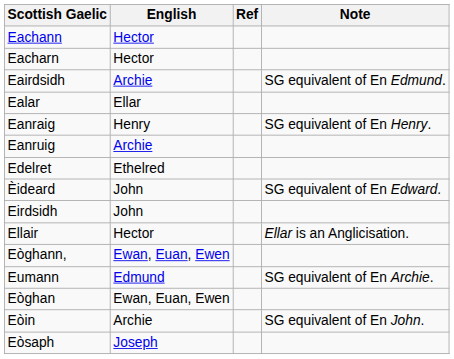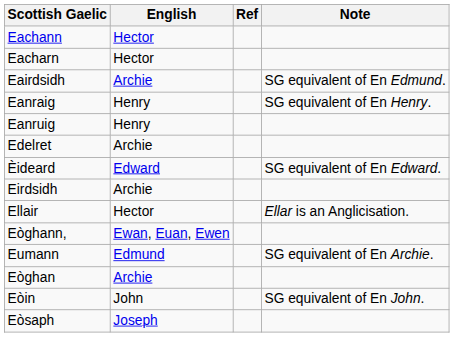- row: Ealar | Ellar
Eanruig | English: Archie -> Henry
Edelret | English: Ethelred -> Archie
Èideard | English: John -> Edward
Eirdsidh | English: John -> Archie
Eòghan | English: Ewan, Euan, Ewen -> Archie
Eòin | English: Archie -> John
